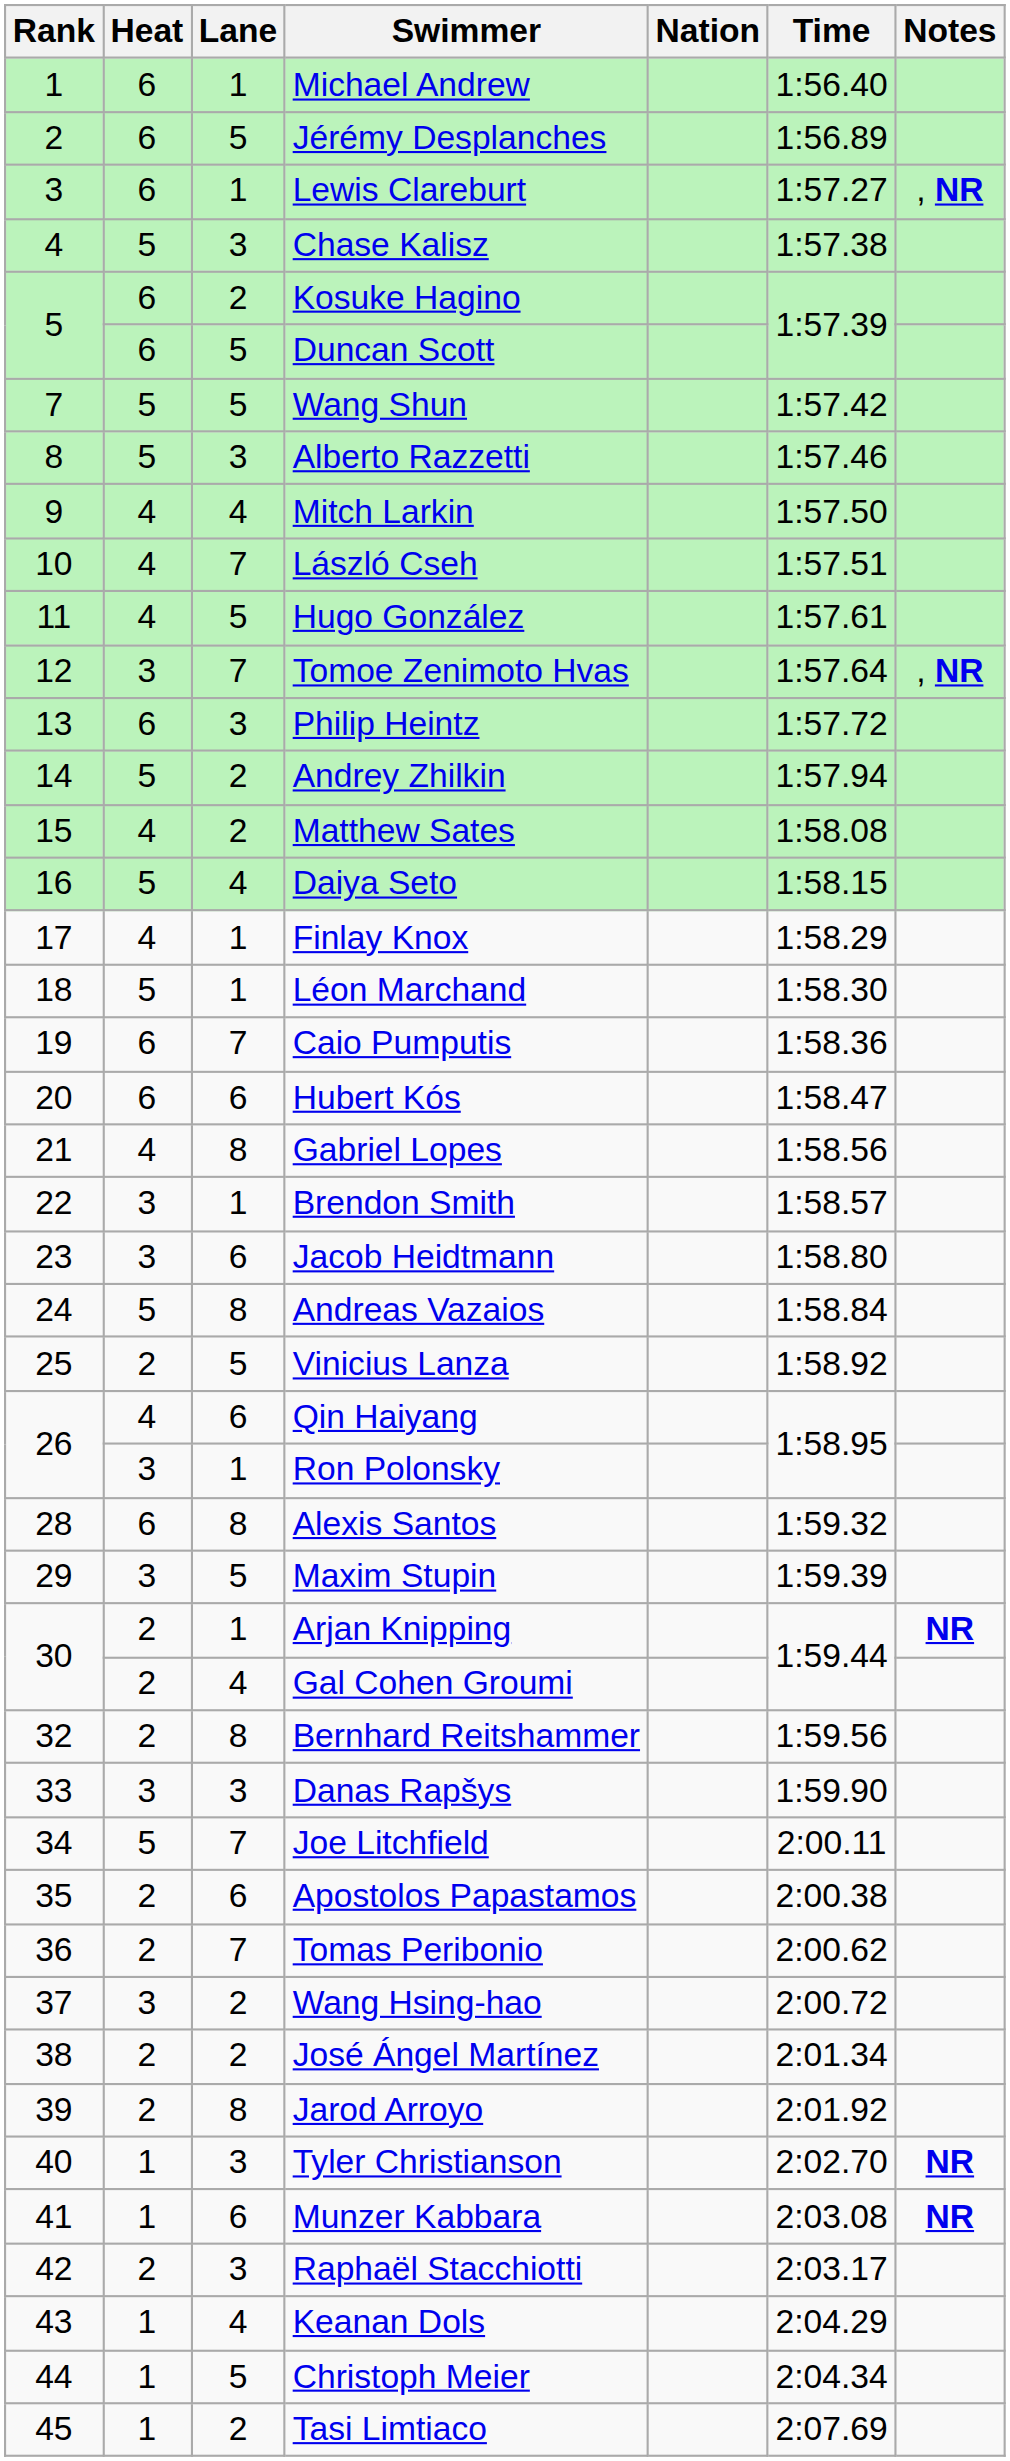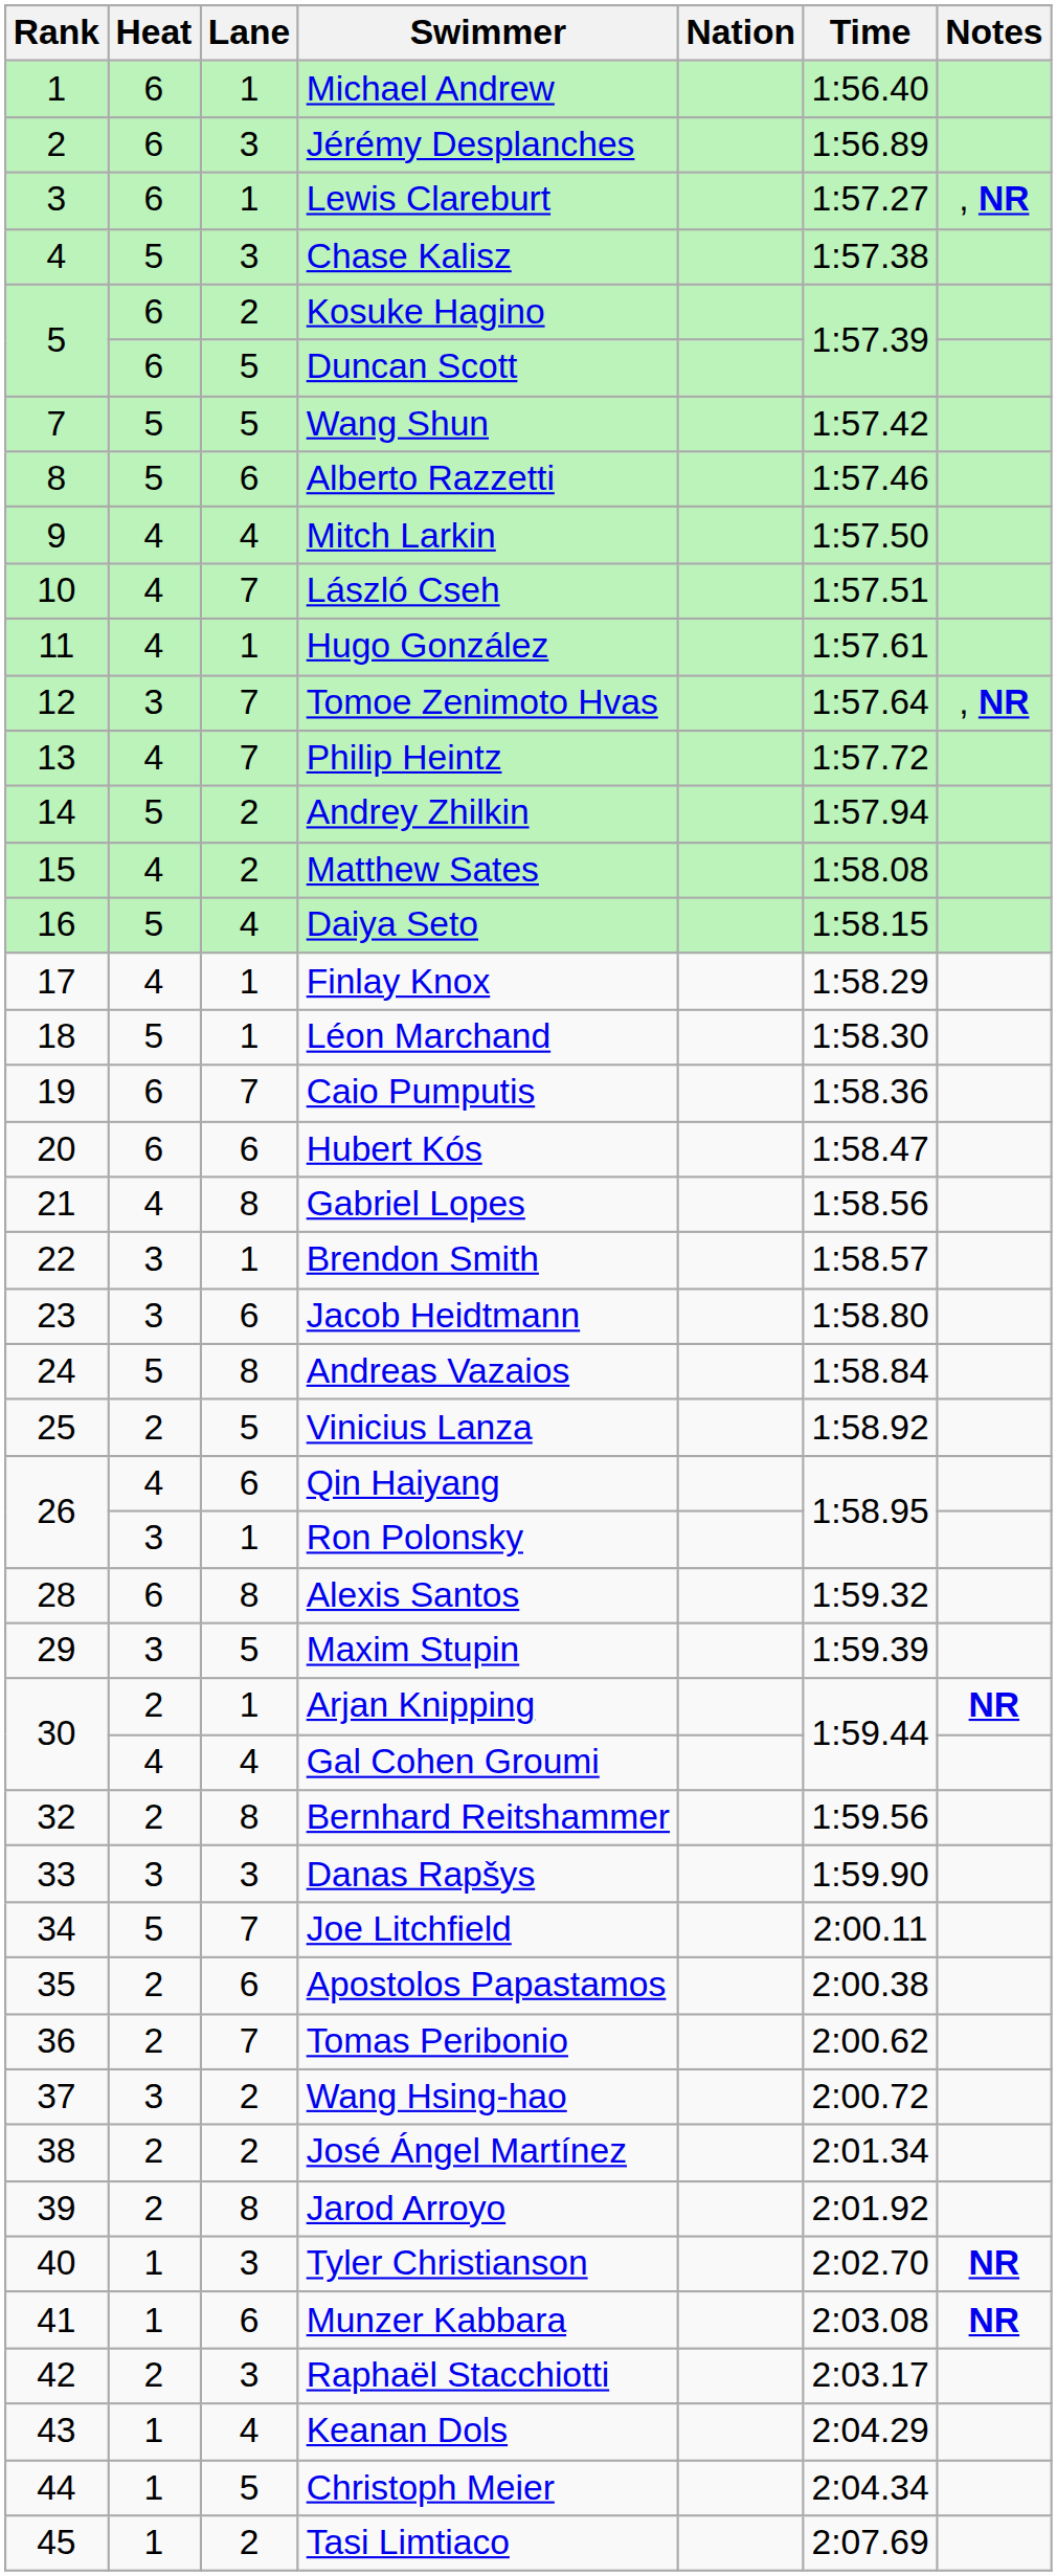Jérémy Desplanches | Lane: 5 -> 3
Alberto Razzetti | Lane: 3 -> 6
Hugo González | Lane: 5 -> 1
Philip Heintz | Heat: 6 -> 4
Philip Heintz | Lane: 3 -> 7
Gal Cohen Groumi | Heat: 2 -> 4
